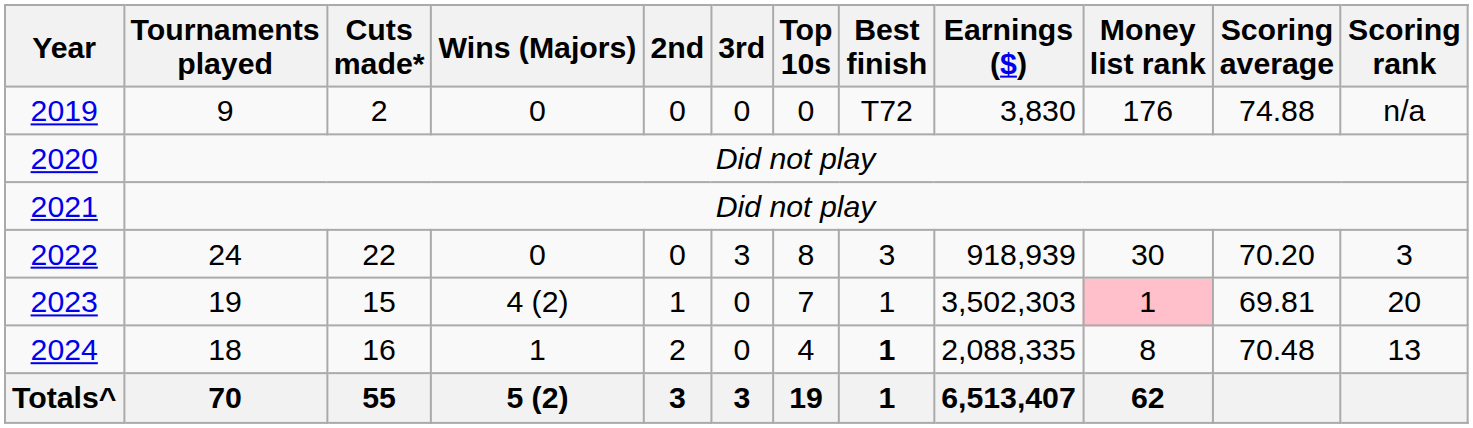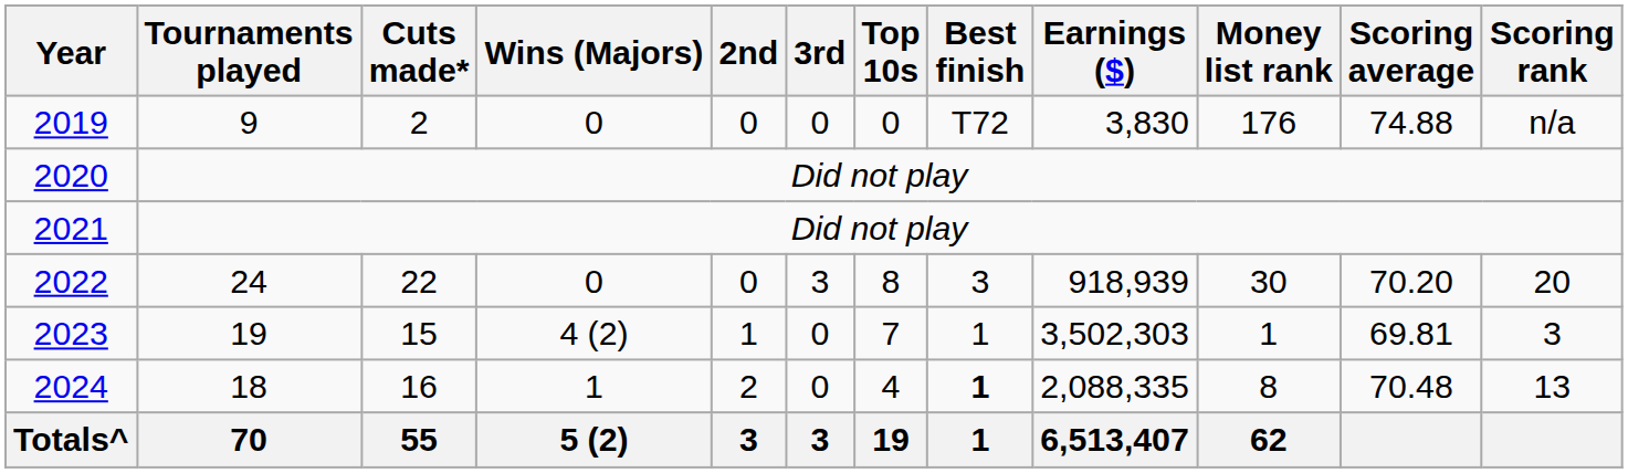2022 | Scoring rank: 3 -> 20
2023 | Money list rank: pink background -> no background
2023 | Scoring rank: 20 -> 3
